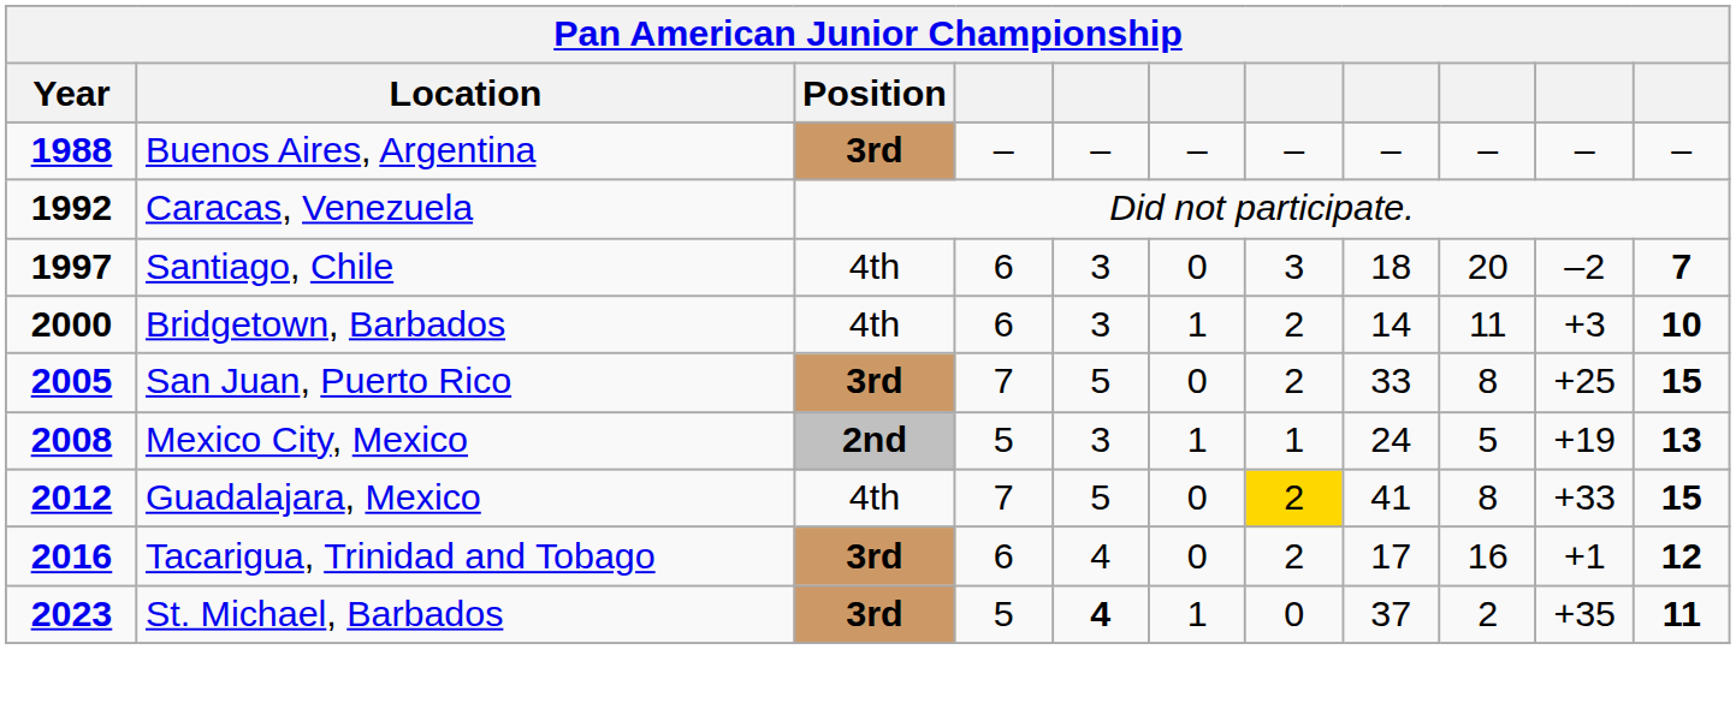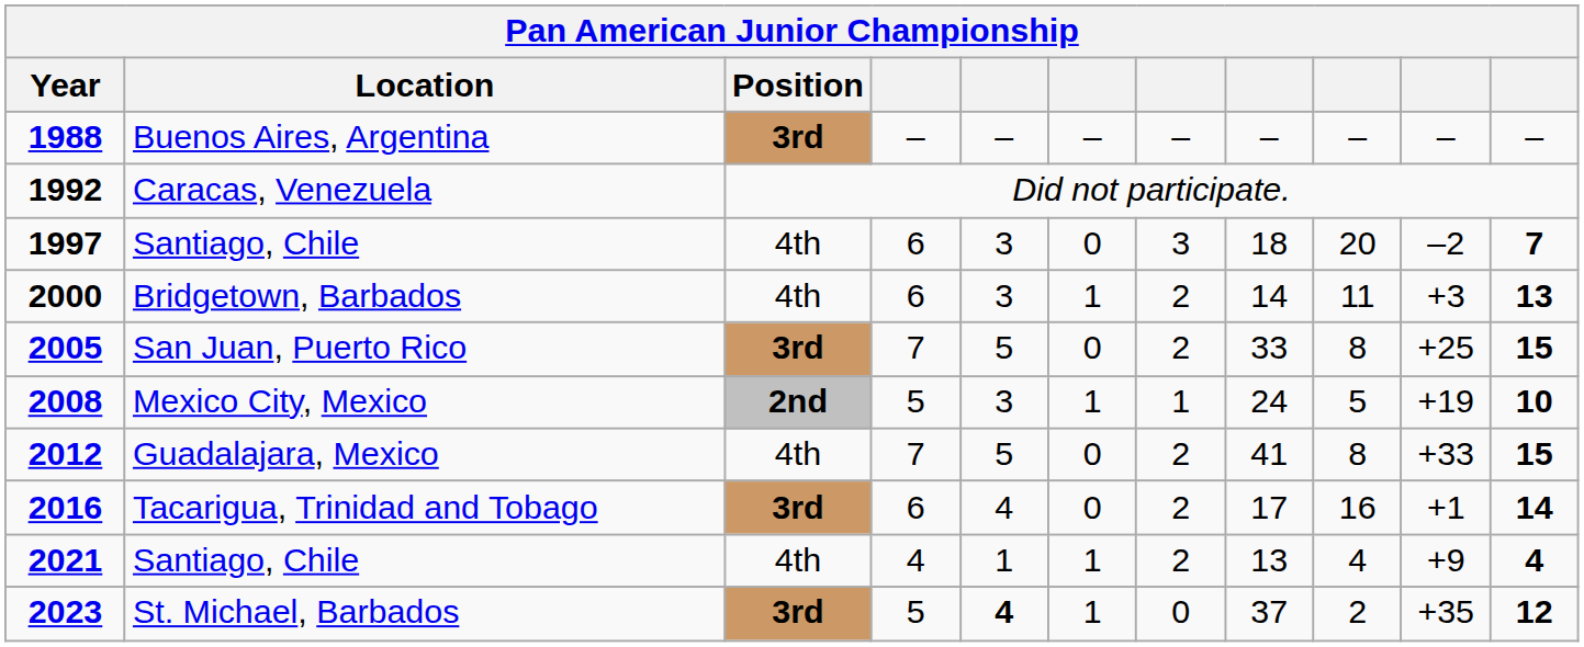Bridgetown, Barbados | column 11: 10 -> 13
Mexico City, Mexico | column 11: 13 -> 10
Guadalajara, Mexico | column 7: gold background -> no background
Tacarigua, Trinidad and Tobago | column 11: 12 -> 14
+ row: 2021 | Santiago, Chile | 4th | 4 | 1 | 1 | 2 | 13 | 4 | +9 | 4
St. Michael, Barbados | column 11: 11 -> 12
